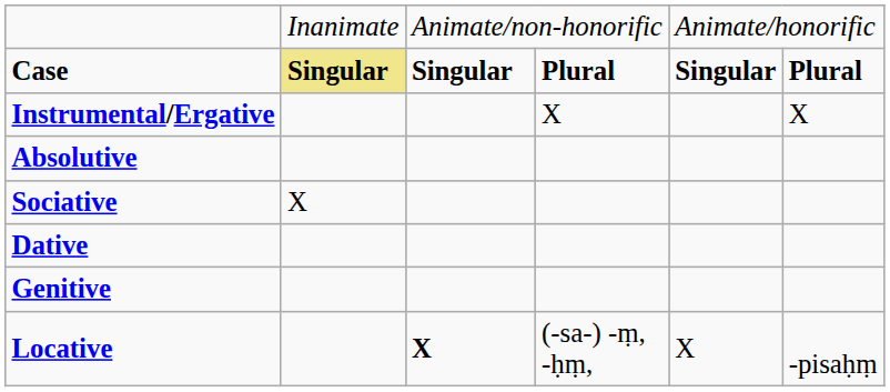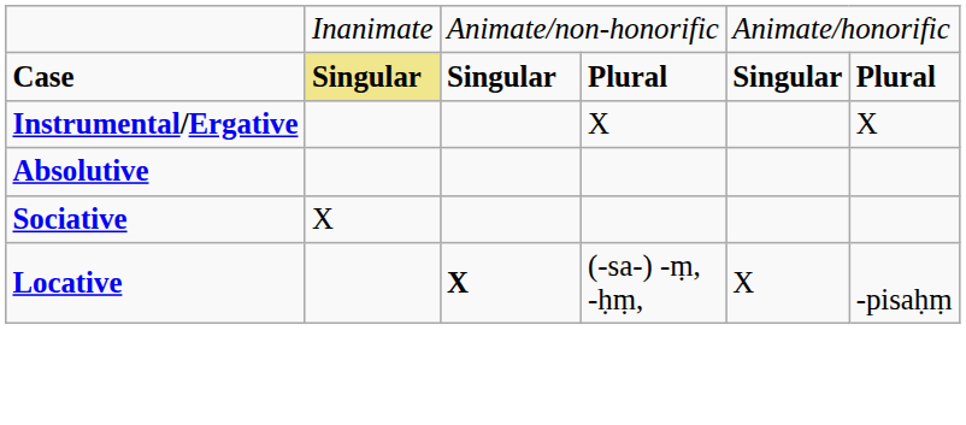- row: Dative
- row: Genitive
